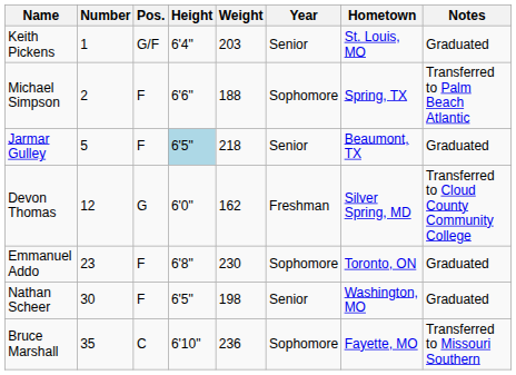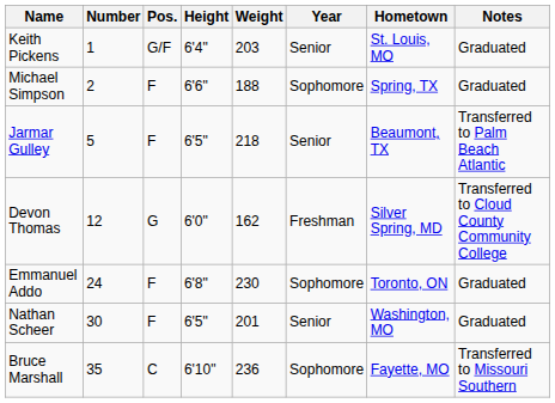Michael Simpson | Notes: Transferred to Palm Beach Atlantic -> Graduated
Jarmar Gulley | Height: lightblue background -> no background
Jarmar Gulley | Notes: Graduated -> Transferred to Palm Beach Atlantic
Emmanuel Addo | Number: 23 -> 24
Nathan Scheer | Weight: 198 -> 201
